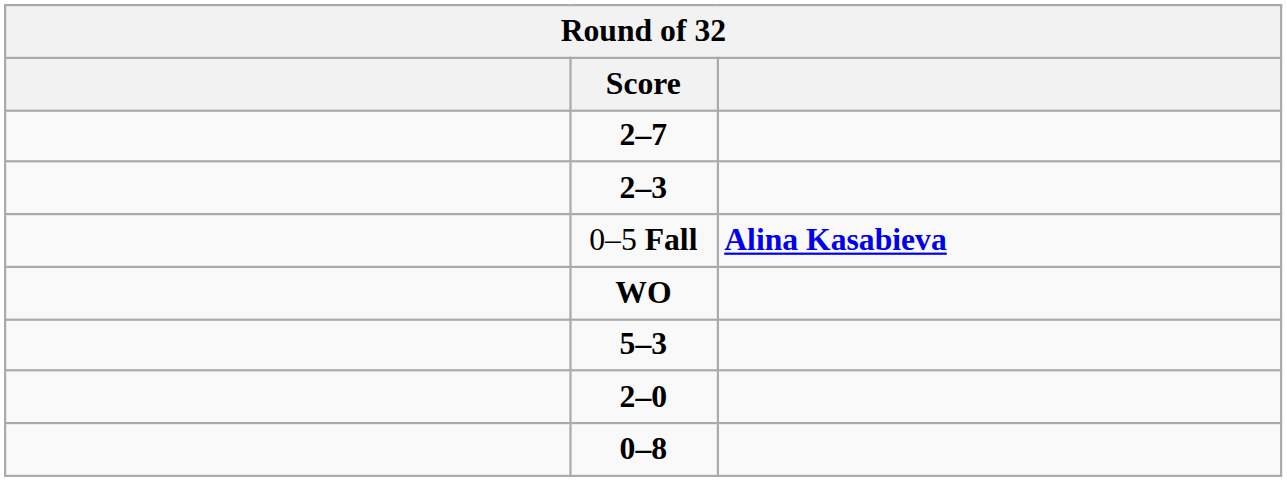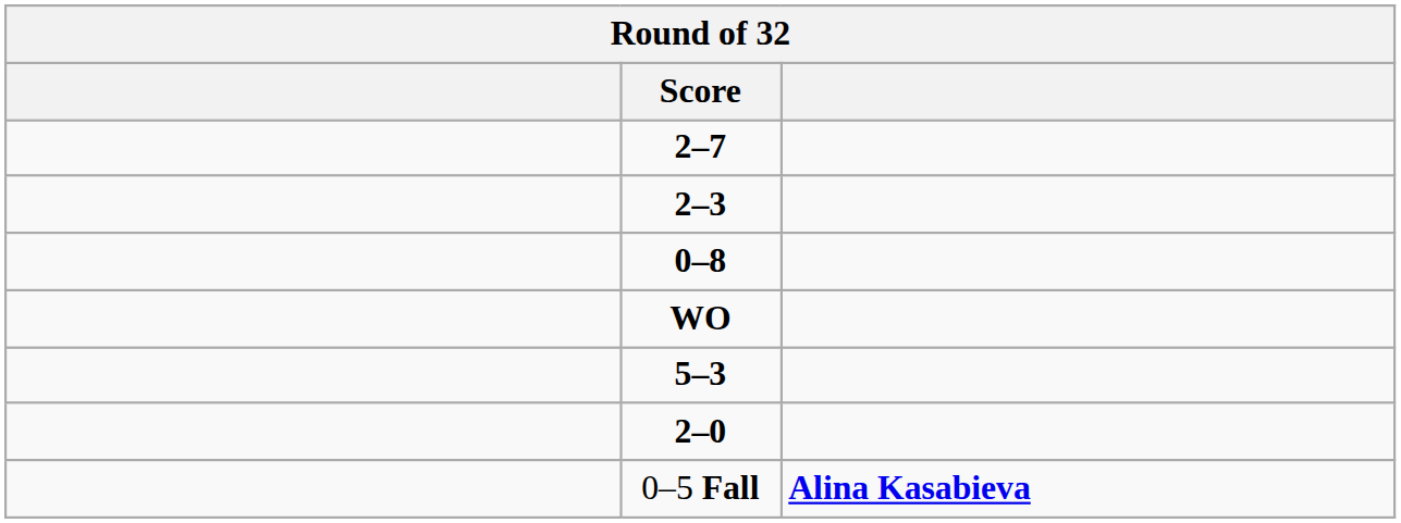rows swapped: 0–8 <-> 0–5 Fall
